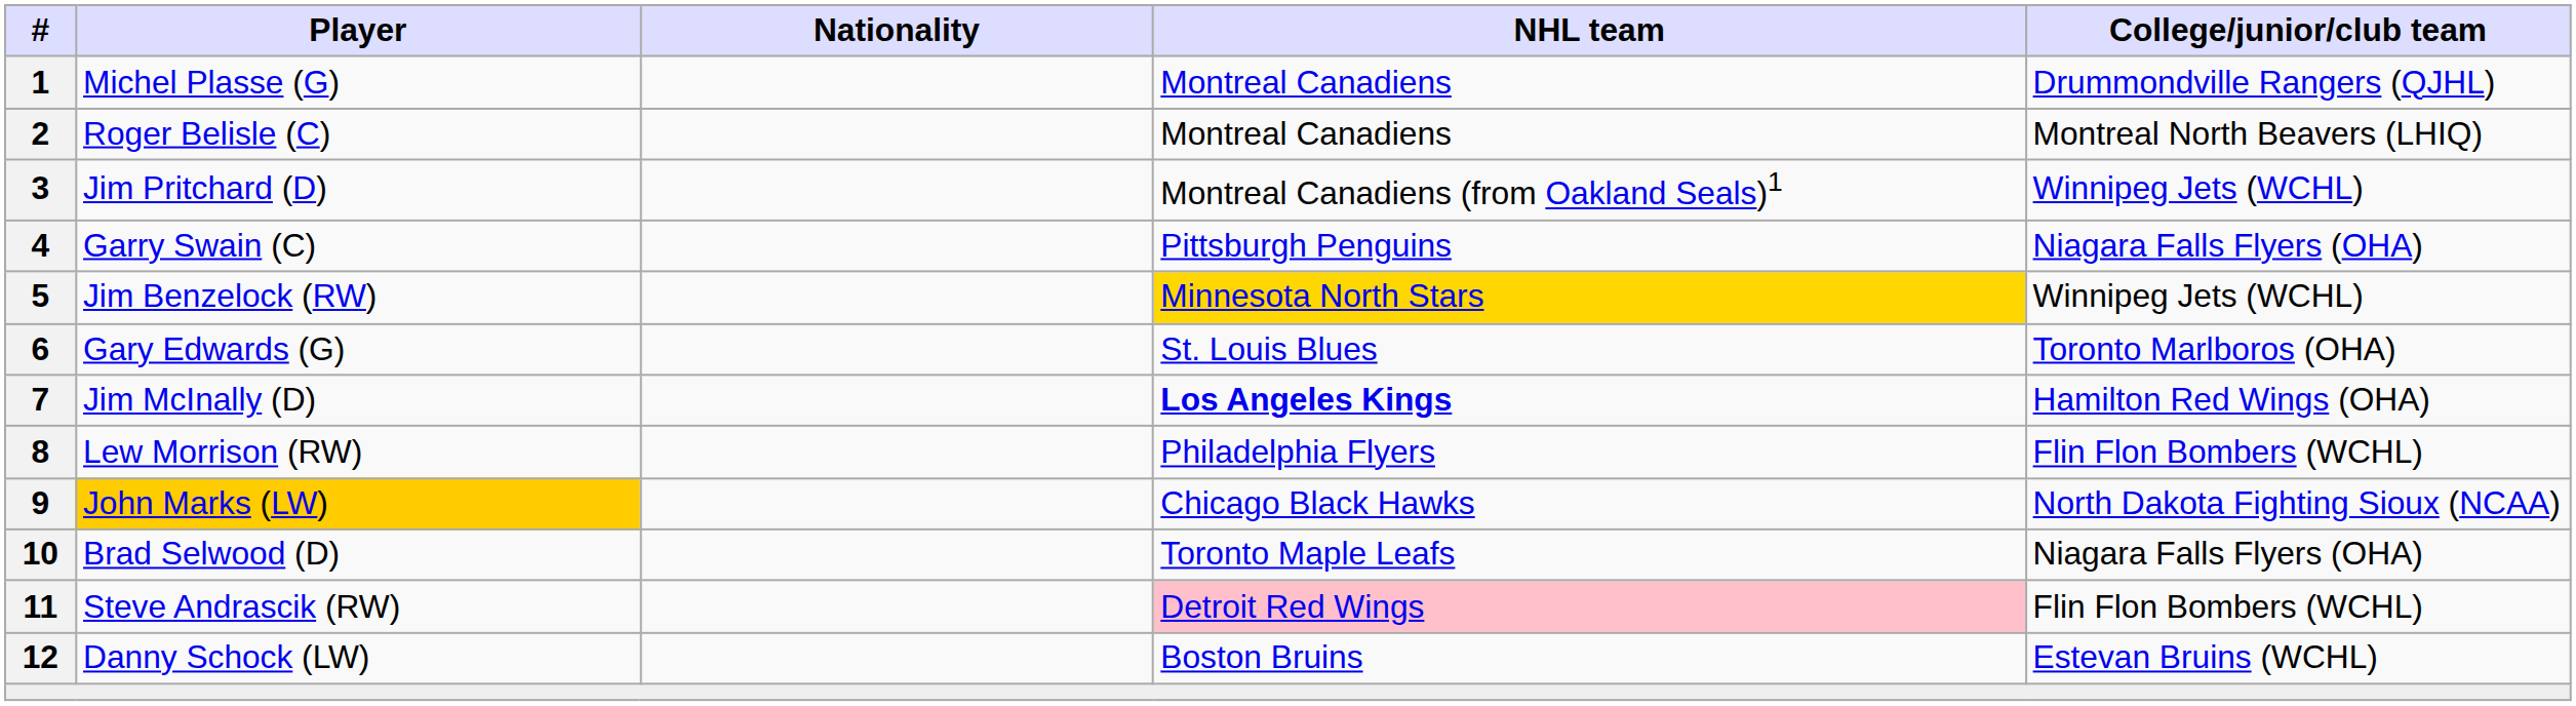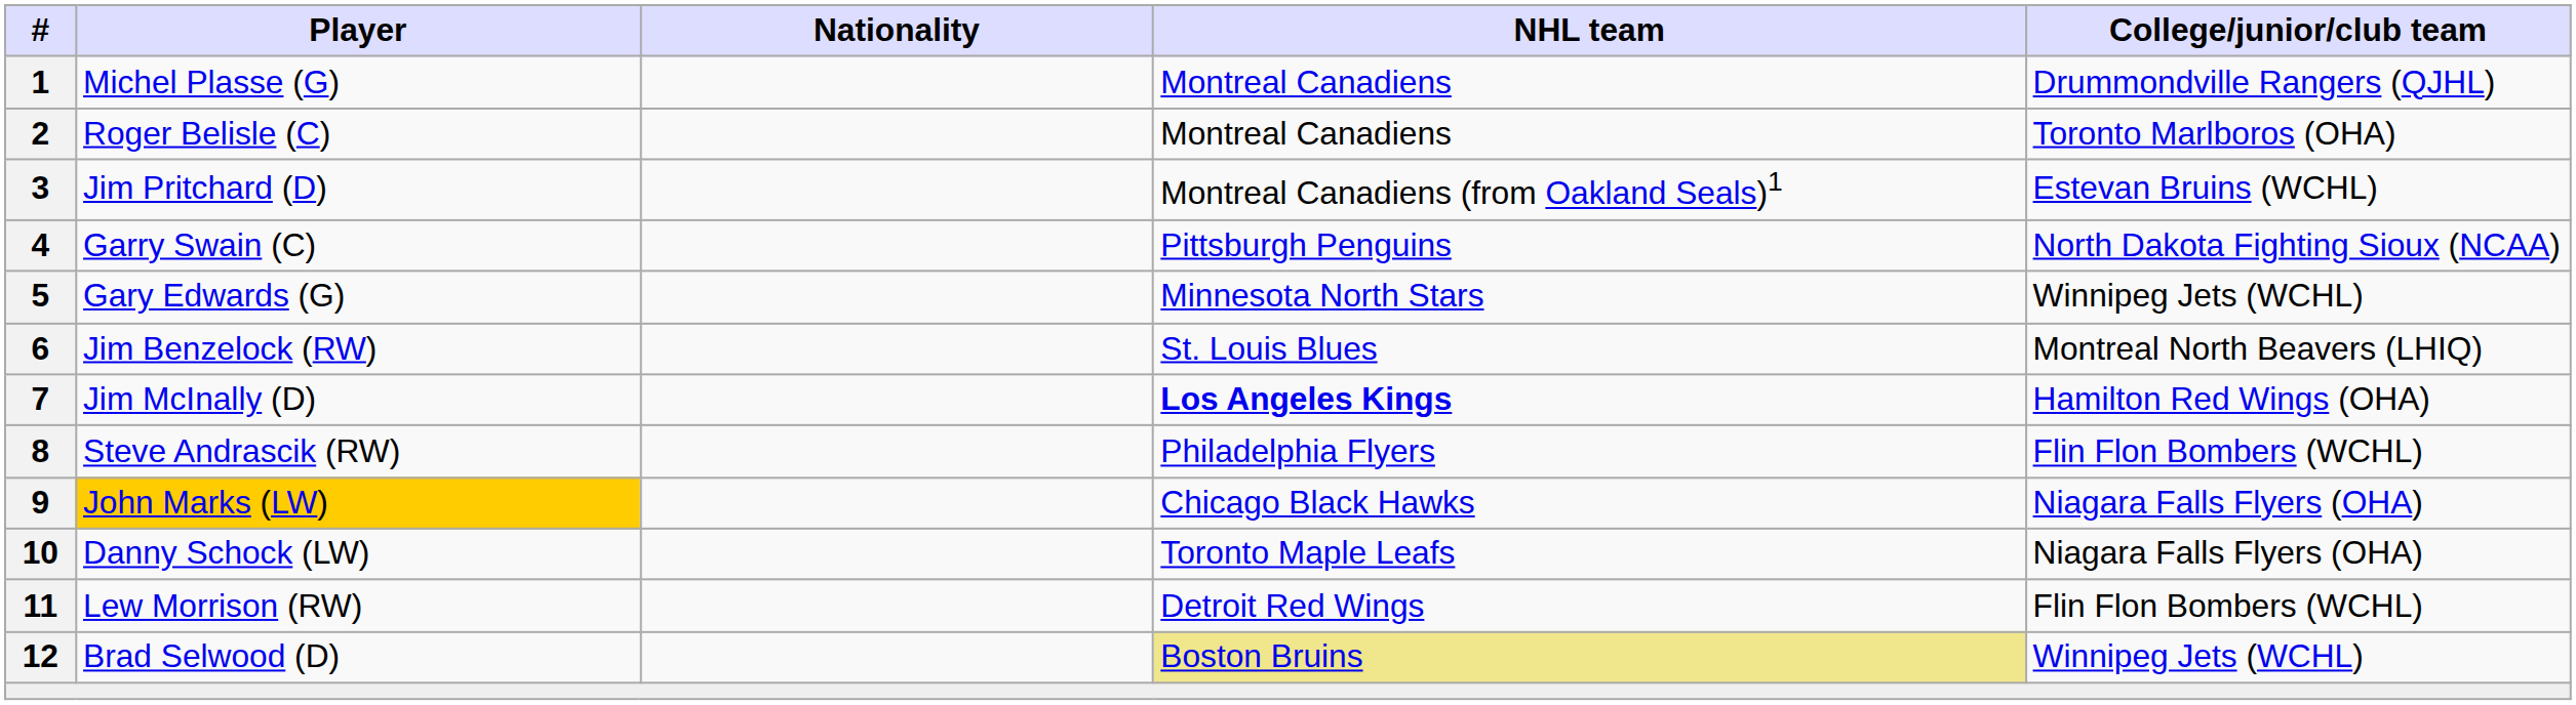2 | College/junior/club team: Montreal North Beavers (LHIQ) -> Toronto Marlboros (OHA)
3 | College/junior/club team: Winnipeg Jets (WCHL) -> Estevan Bruins (WCHL)
4 | College/junior/club team: Niagara Falls Flyers (OHA) -> North Dakota Fighting Sioux (NCAA)
5 | Player: Jim Benzelock (RW) -> Gary Edwards (G)
5 | NHL team: gold background -> no background
6 | Player: Gary Edwards (G) -> Jim Benzelock (RW)
6 | College/junior/club team: Toronto Marlboros (OHA) -> Montreal North Beavers (LHIQ)
8 | Player: Lew Morrison (RW) -> Steve Andrascik (RW)
9 | College/junior/club team: North Dakota Fighting Sioux (NCAA) -> Niagara Falls Flyers (OHA)
10 | Player: Brad Selwood (D) -> Danny Schock (LW)
11 | Player: Steve Andrascik (RW) -> Lew Morrison (RW)
11 | NHL team: pink background -> no background
12 | Player: Danny Schock (LW) -> Brad Selwood (D)
12 | NHL team: no background -> khaki background
12 | College/junior/club team: Estevan Bruins (WCHL) -> Winnipeg Jets (WCHL)
